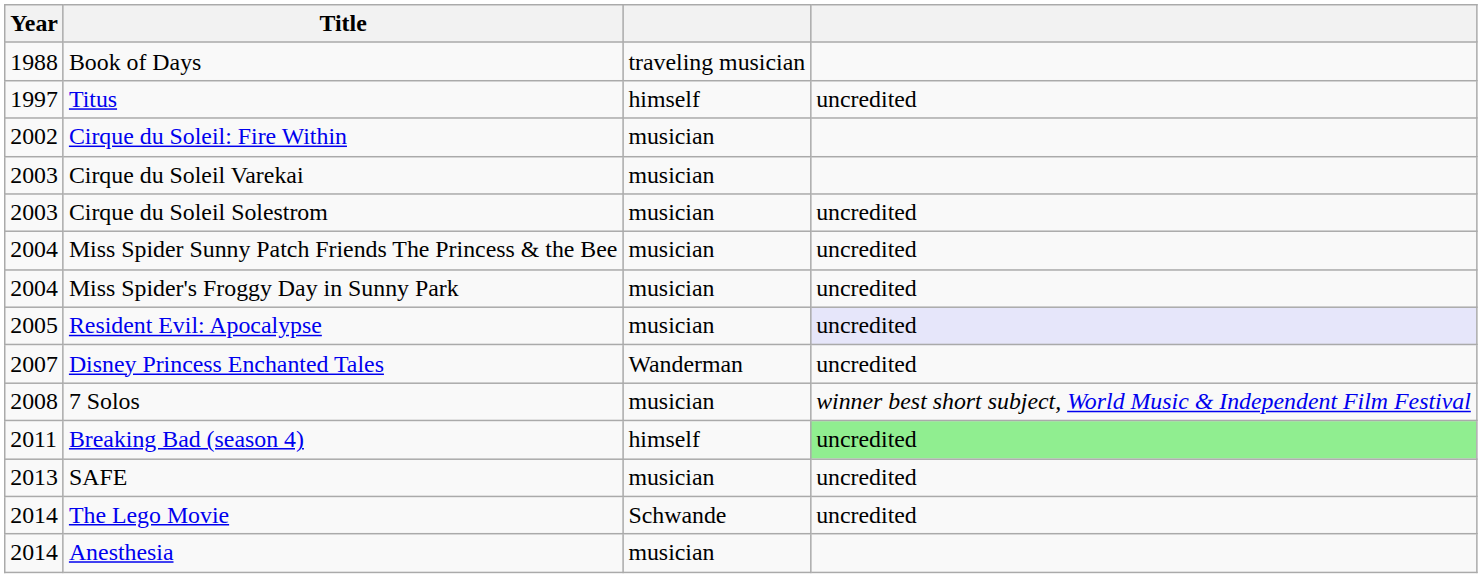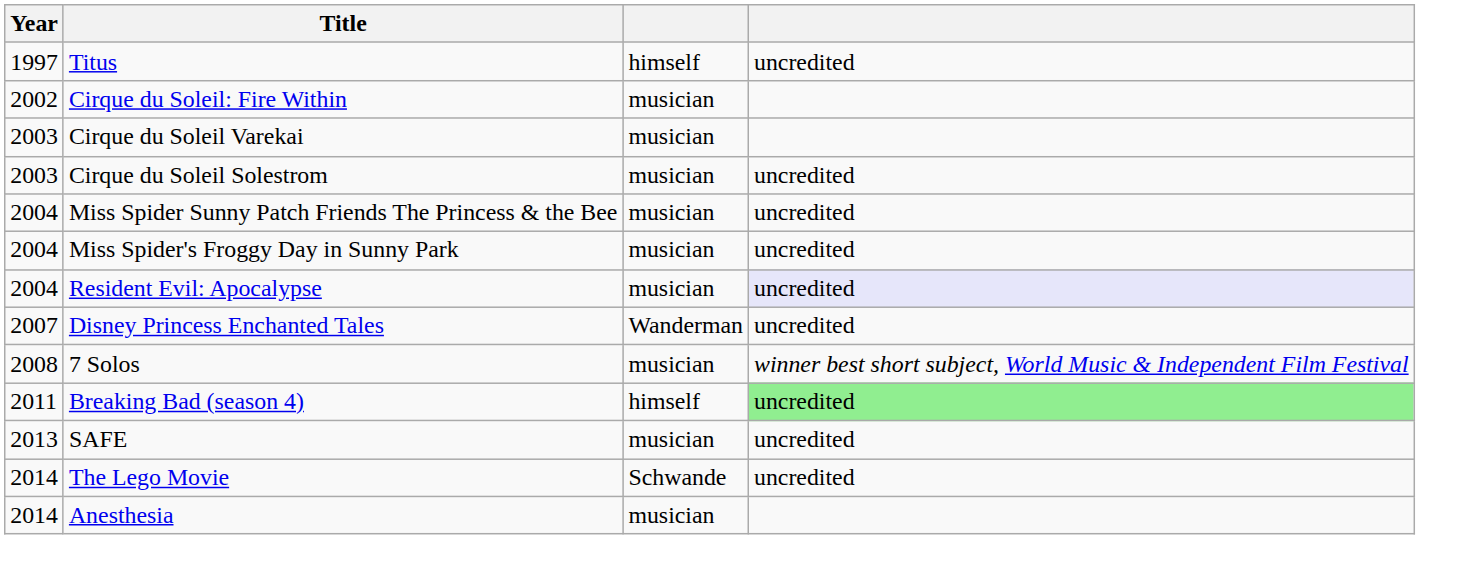- row: 1988 | Book of Days | traveling musician
Resident Evil: Apocalypse | Year: 2005 -> 2004
